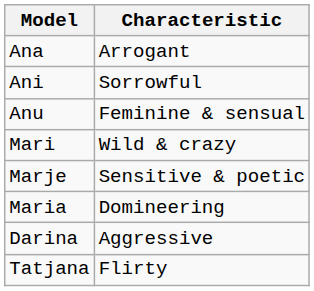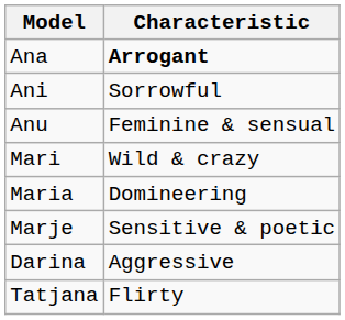Ana | Characteristic: normal -> bold
rows swapped: Maria <-> Marje
